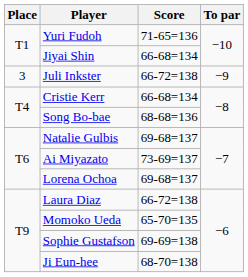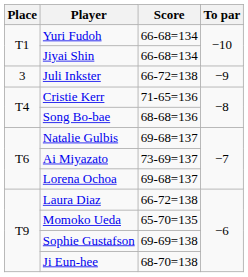Yuri Fudoh | Score: 71-65=136 -> 66-68=134
Cristie Kerr | Score: 66-68=134 -> 71-65=136
